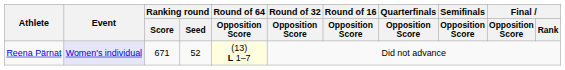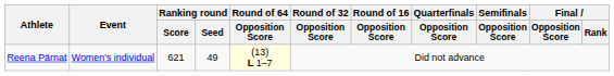Reena Pärnat | Event: lavender background -> no background
Reena Pärnat | Ranking round / Score: 671 -> 621
Reena Pärnat | Ranking round / Seed: 52 -> 49
